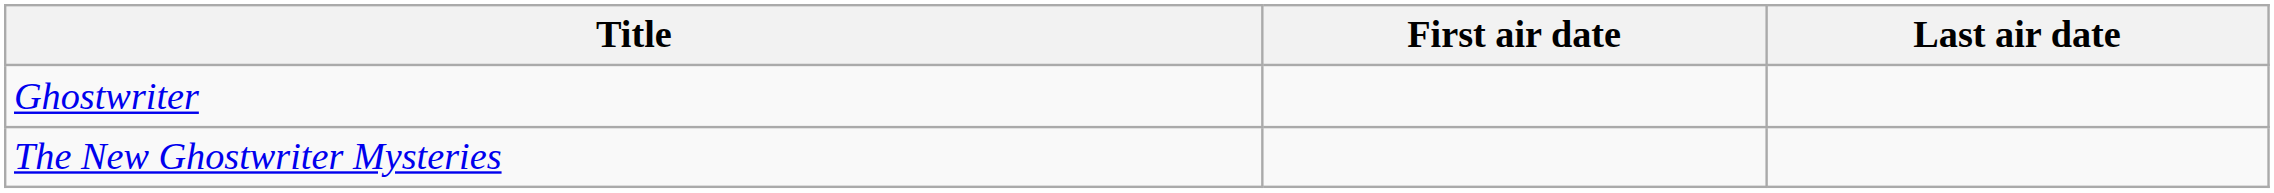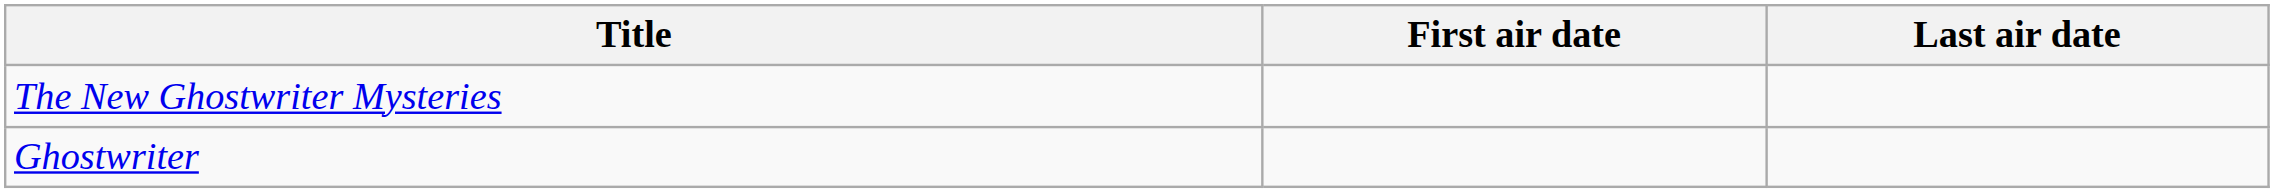rows swapped: Ghostwriter <-> The New Ghostwriter Mysteries
